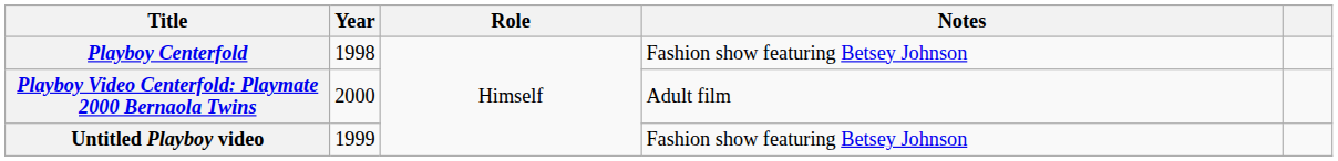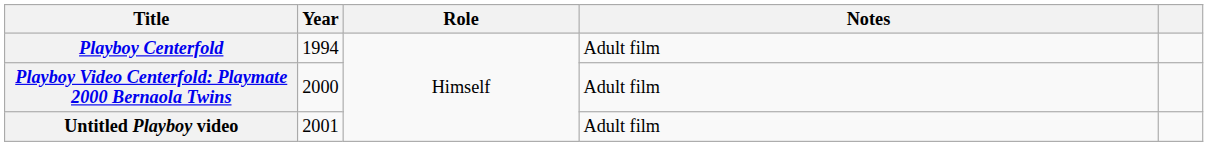Playboy Centerfold | Year: 1998 -> 1994
Playboy Centerfold | Notes: Fashion show featuring Betsey Johnson -> Adult film
Untitled Playboy video | Year: 1999 -> 2001
Untitled Playboy video | Notes: Fashion show featuring Betsey Johnson -> Adult film
